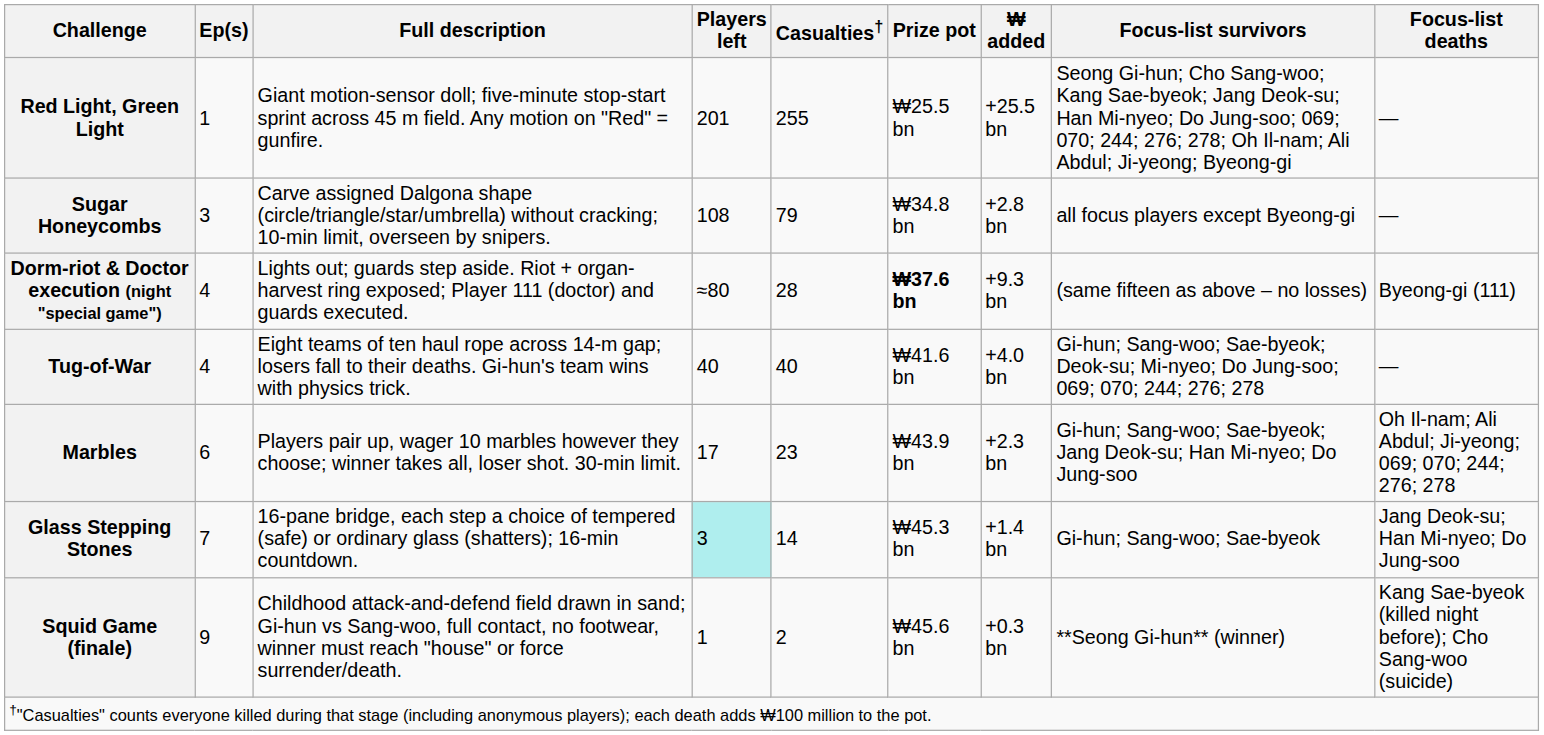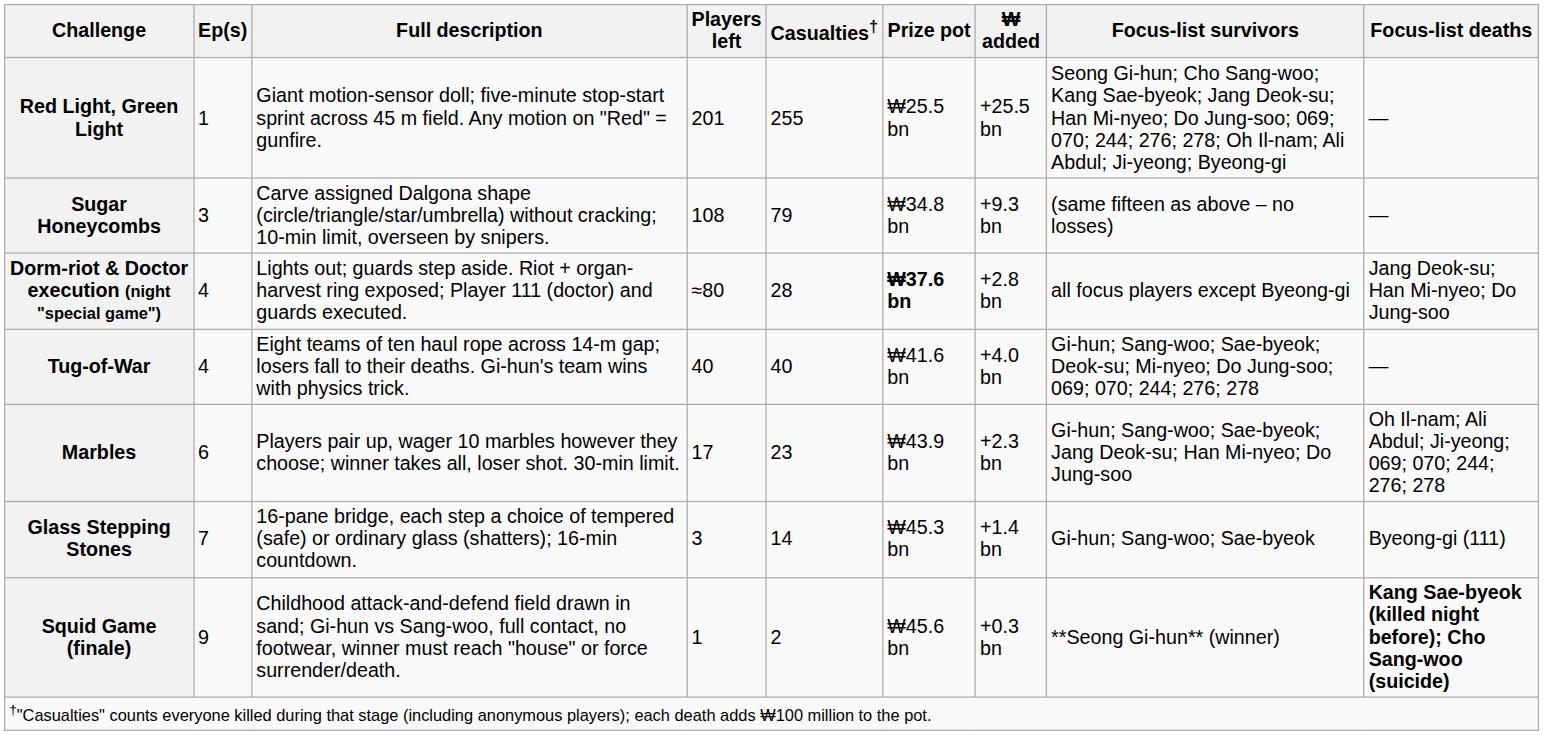Sugar Honeycombs | ₩ added: +2.8 bn -> +9.3 bn
Sugar Honeycombs | Focus-list survivors: all focus players except Byeong-gi -> (same fifteen as above – no losses)
Dorm-riot & Doctor execution (night "special game") | ₩ added: +9.3 bn -> +2.8 bn
Dorm-riot & Doctor execution (night "special game") | Focus-list survivors: (same fifteen as above – no losses) -> all focus players except Byeong-gi
Dorm-riot & Doctor execution (night "special game") | Focus-list deaths: Byeong-gi (111) -> Jang Deok-su; Han Mi-nyeo; Do Jung-soo
Glass Stepping Stones | Players left: paleturquoise background -> no background
Glass Stepping Stones | Focus-list deaths: Jang Deok-su; Han Mi-nyeo; Do Jung-soo -> Byeong-gi (111)
Squid Game (finale) | Focus-list deaths: normal -> bold
